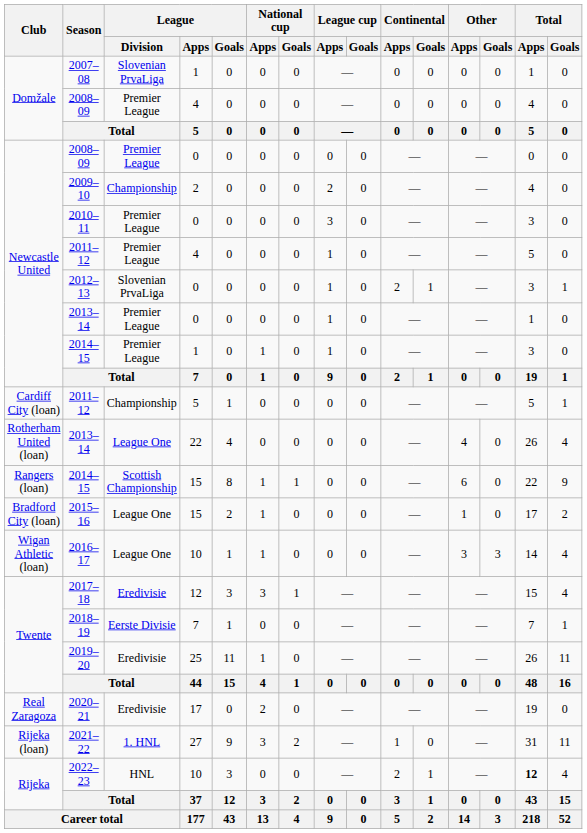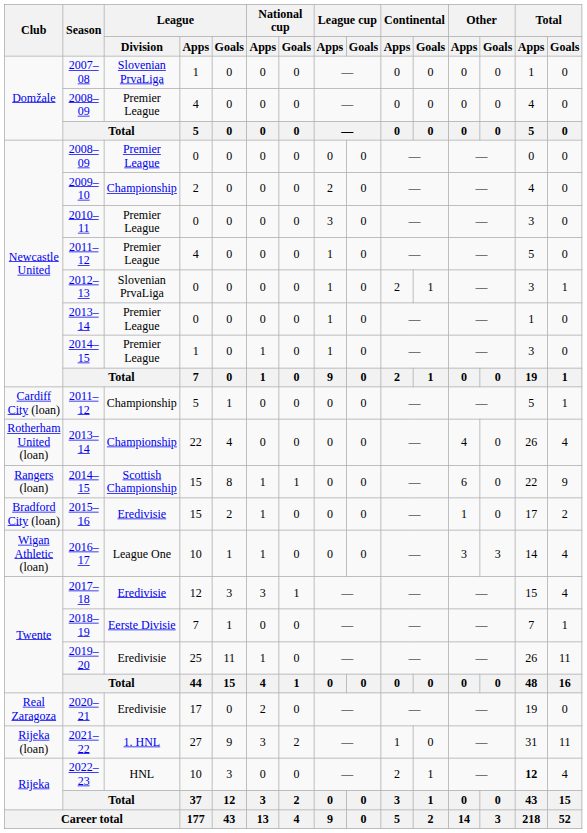2013–14 / 22 | League / Division: League One -> Championship
2015–16 | League / Division: League One -> Eredivisie
